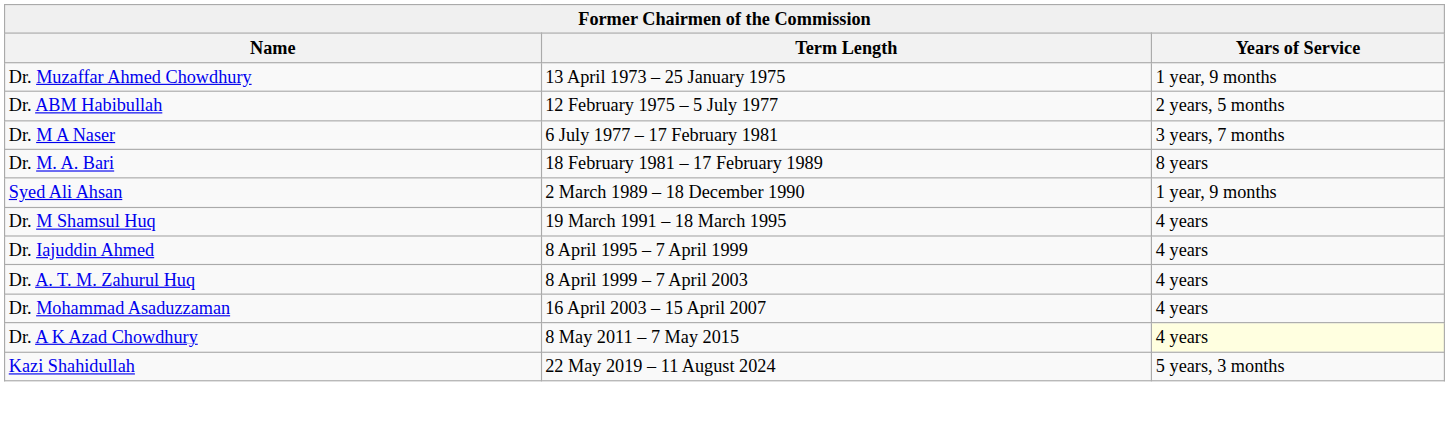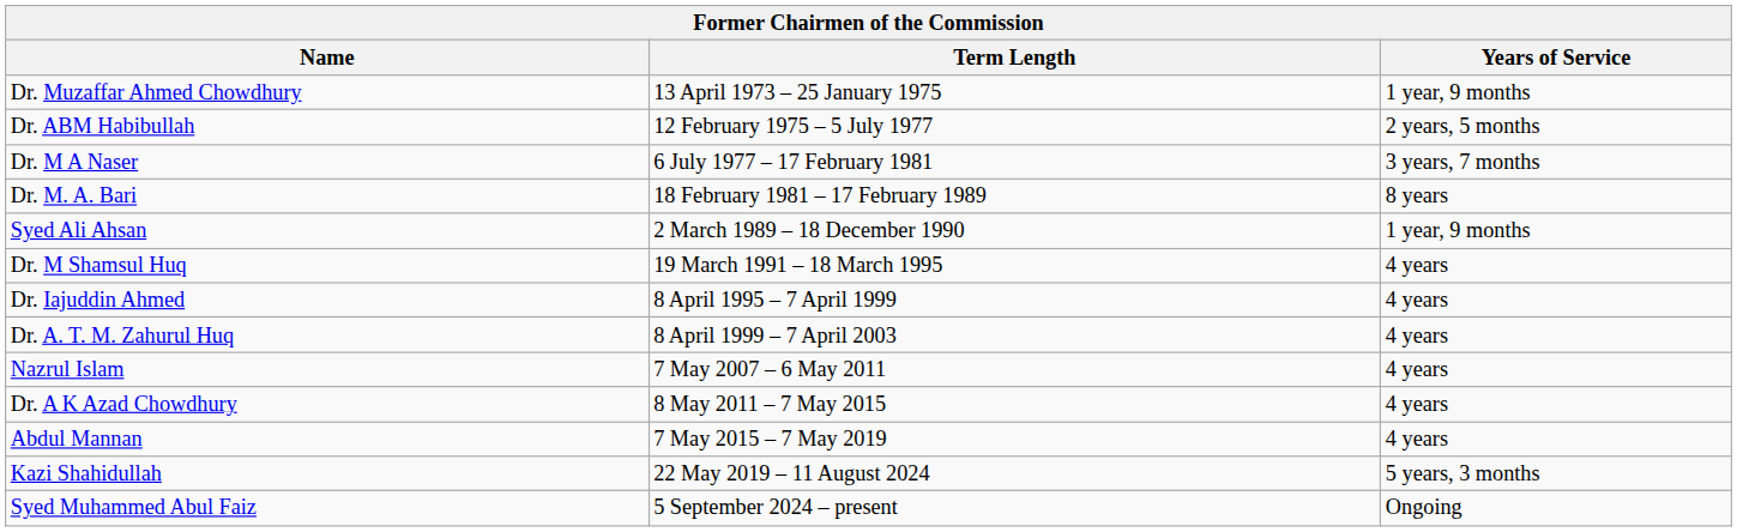- row: Dr. Mohammad Asaduzzaman | 16 April 2003 – 15 April 2007 | 4 years
+ row: Nazrul Islam | 7 May 2007 – 6 May 2011 | 4 years
Dr. A K Azad Chowdhury | Years of Service: lightyellow background -> no background
+ row: Abdul Mannan | 7 May 2015 – 7 May 2019 | 4 years
+ row: Syed Muhammed Abul Faiz | 5 September 2024 – present | Ongoing
